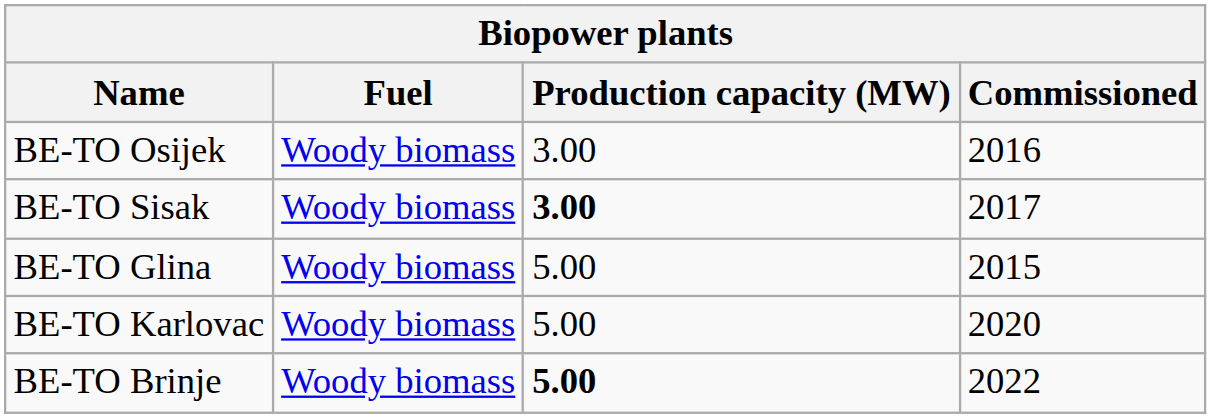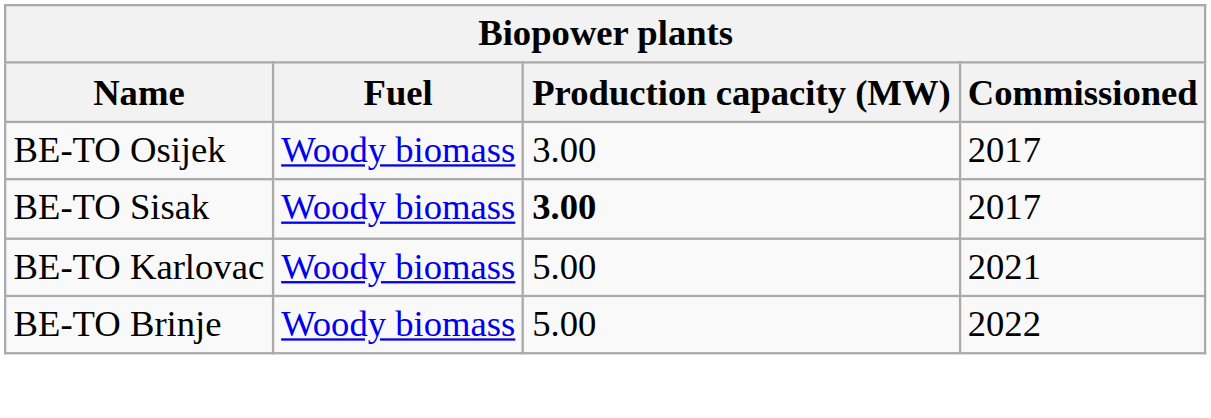BE-TO Osijek | Commissioned: 2016 -> 2017
- row: BE-TO Glina | Woody biomass | 5.00 | 2015
BE-TO Karlovac | Commissioned: 2020 -> 2021
BE-TO Brinje | Production capacity (MW): bold -> normal
